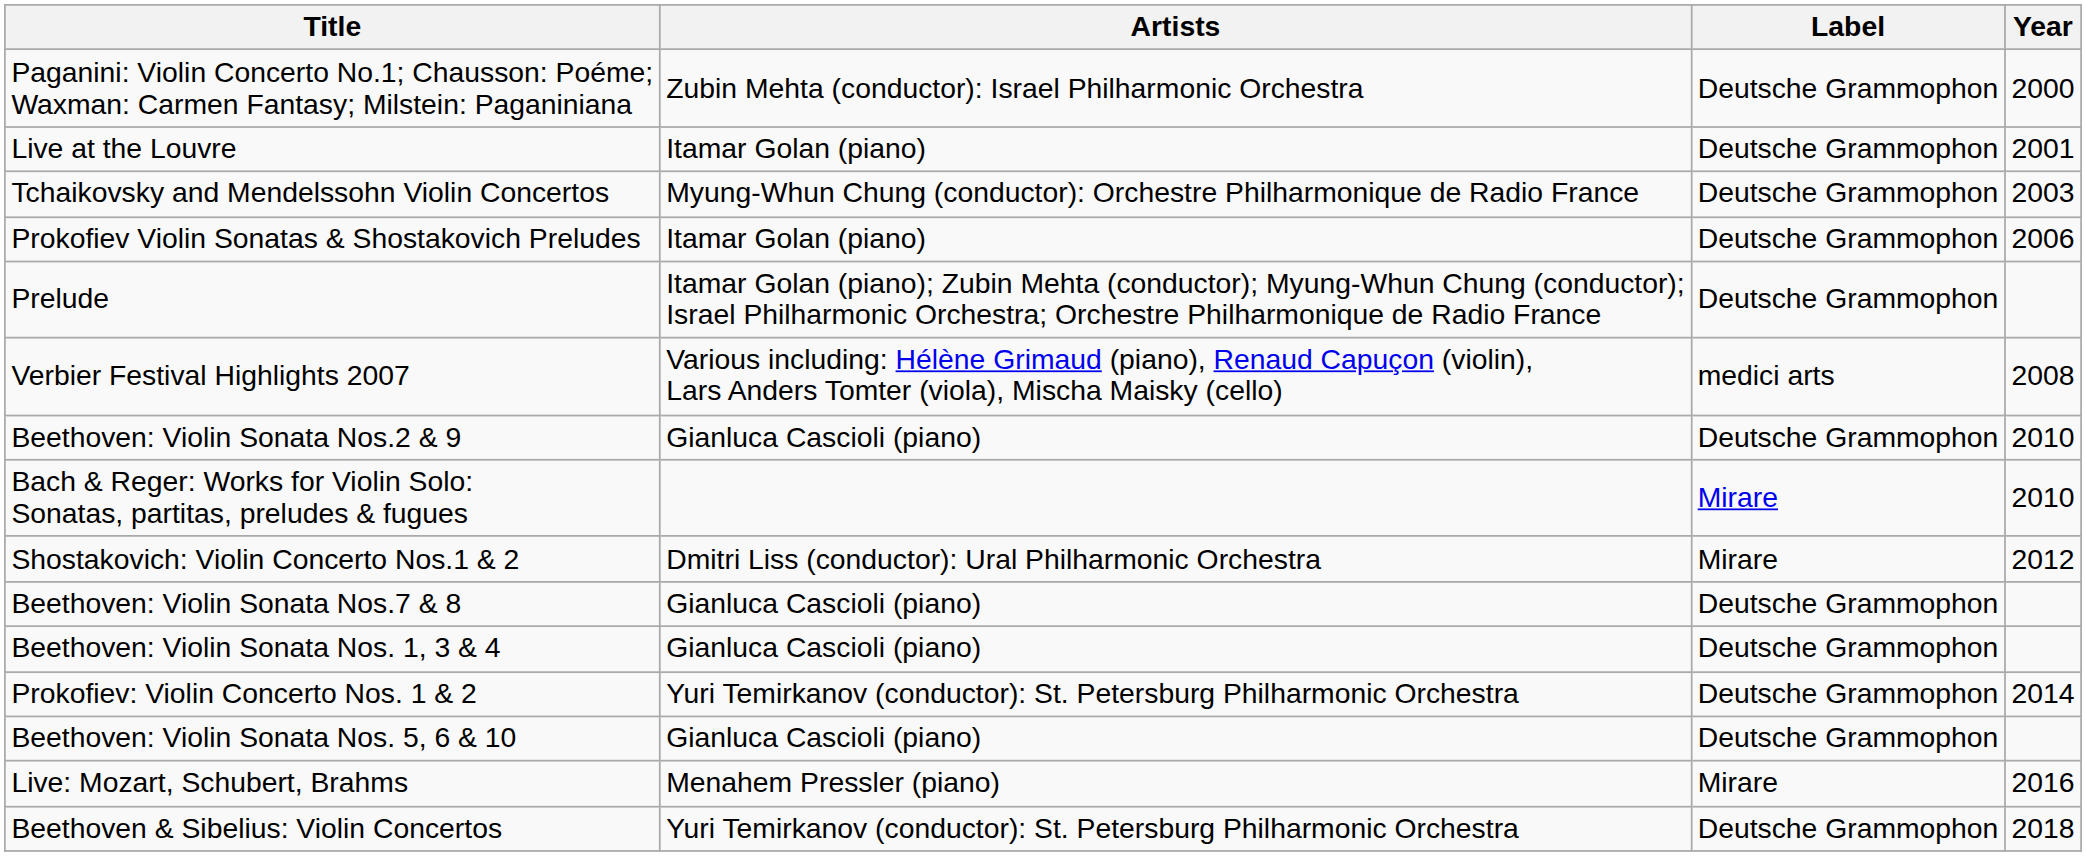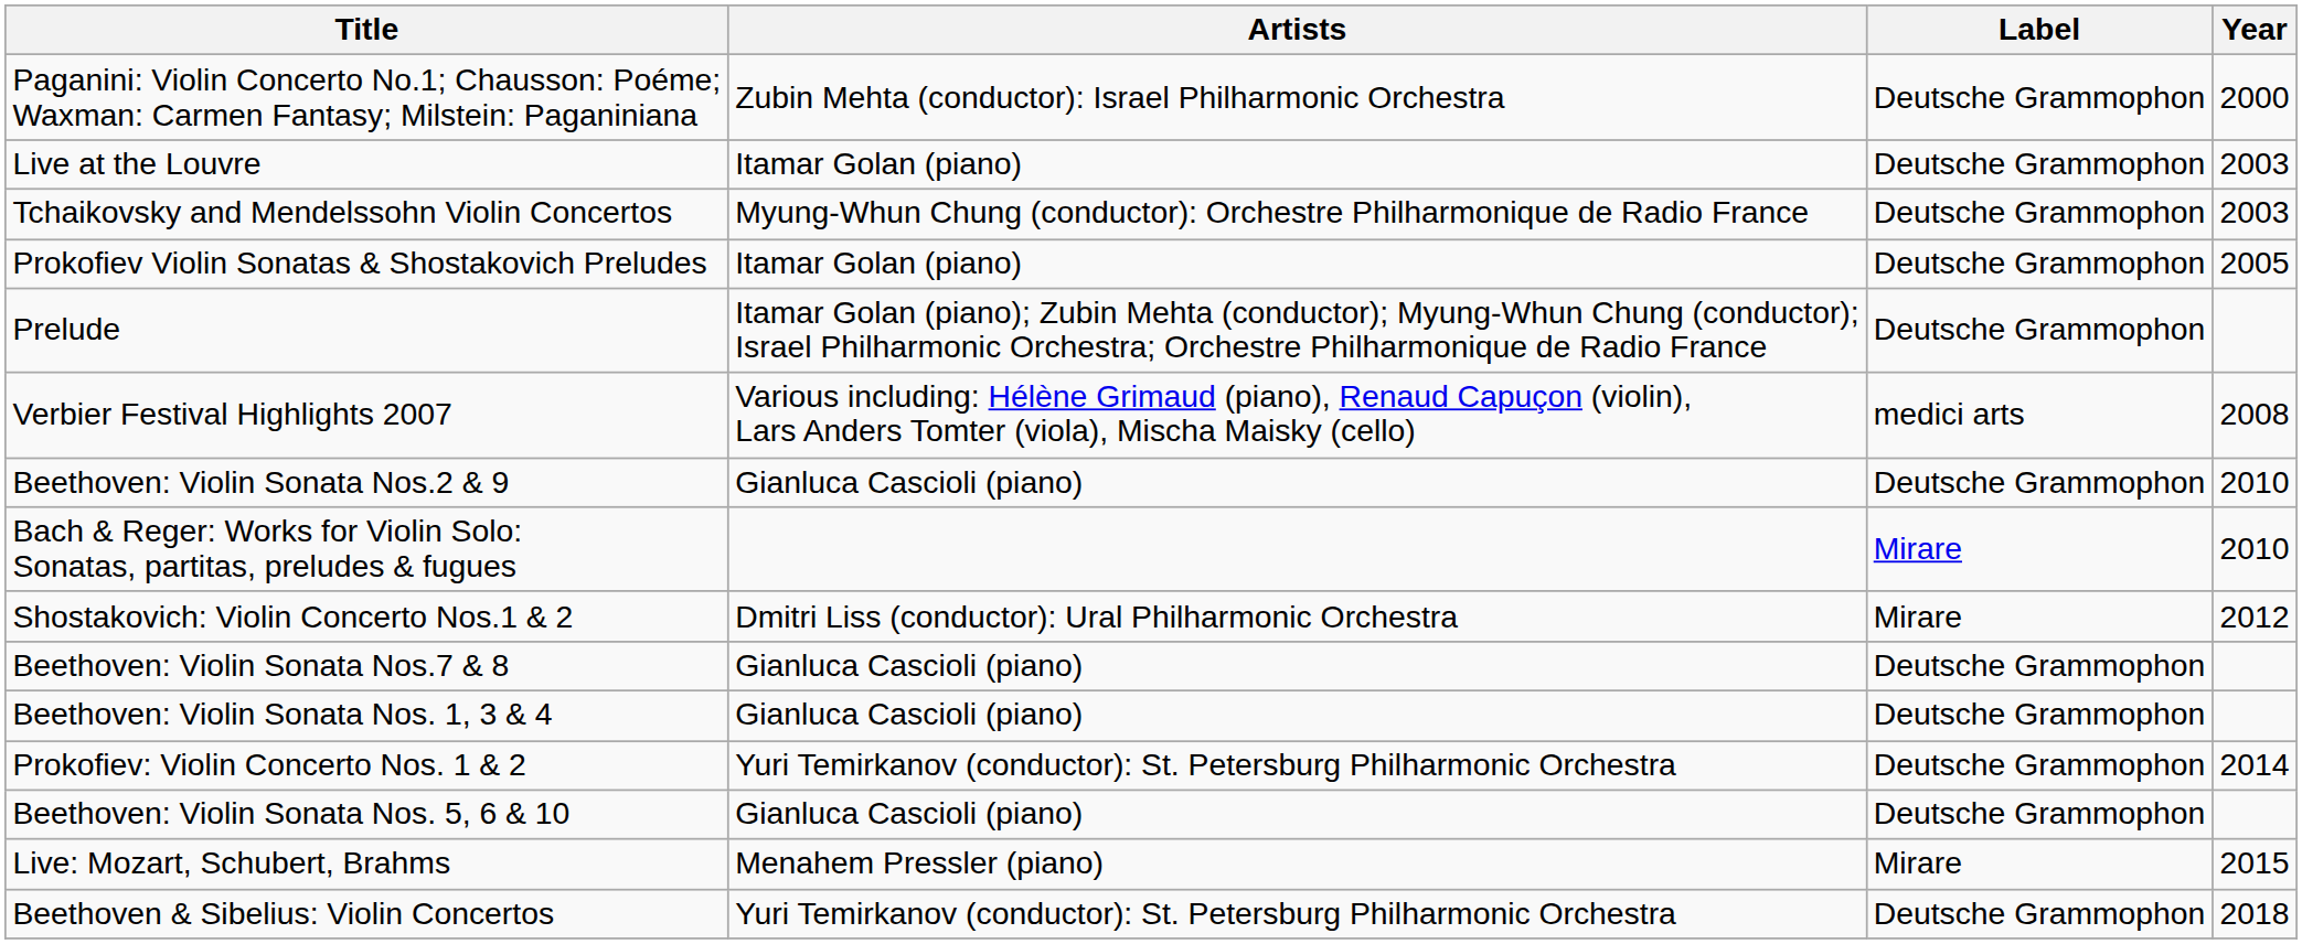Live at the Louvre | Year: 2001 -> 2003
Prokofiev Violin Sonatas & Shostakovich Preludes | Year: 2006 -> 2005
Live: Mozart, Schubert, Brahms | Year: 2016 -> 2015
